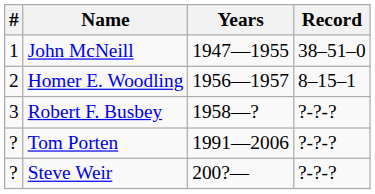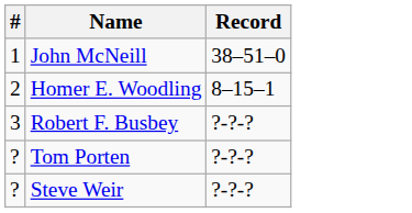- column: Years | 1947—1955 | 1956—1957 | 1958—? | 1991—2006 | 200?—
